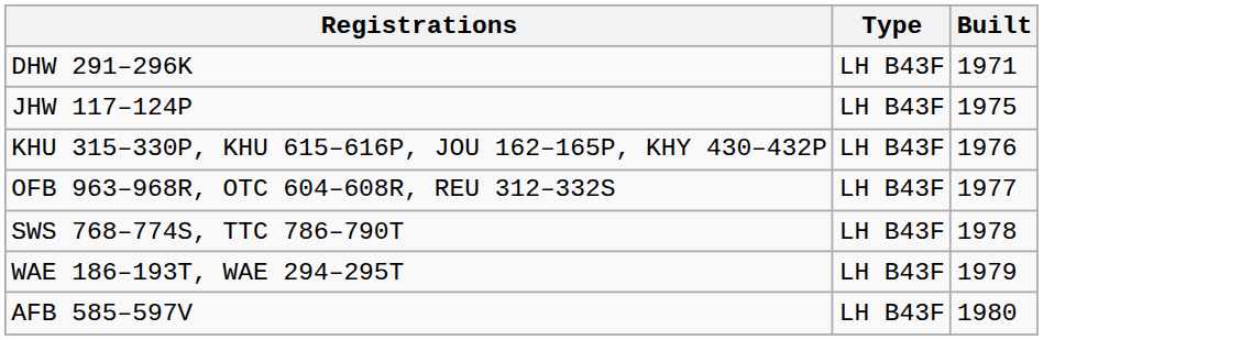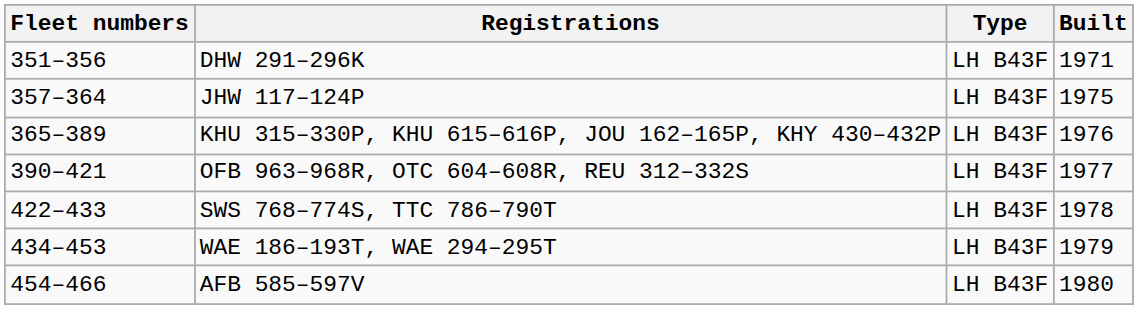+ column: Fleet numbers | 351–356 | 357–364 | 365–389 | 390–421 | 422–433 | 434–453 | 454–466
